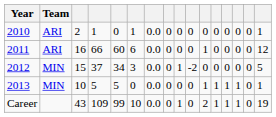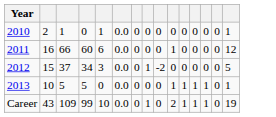- column: Team | ARI | ARI | MIN | MIN
